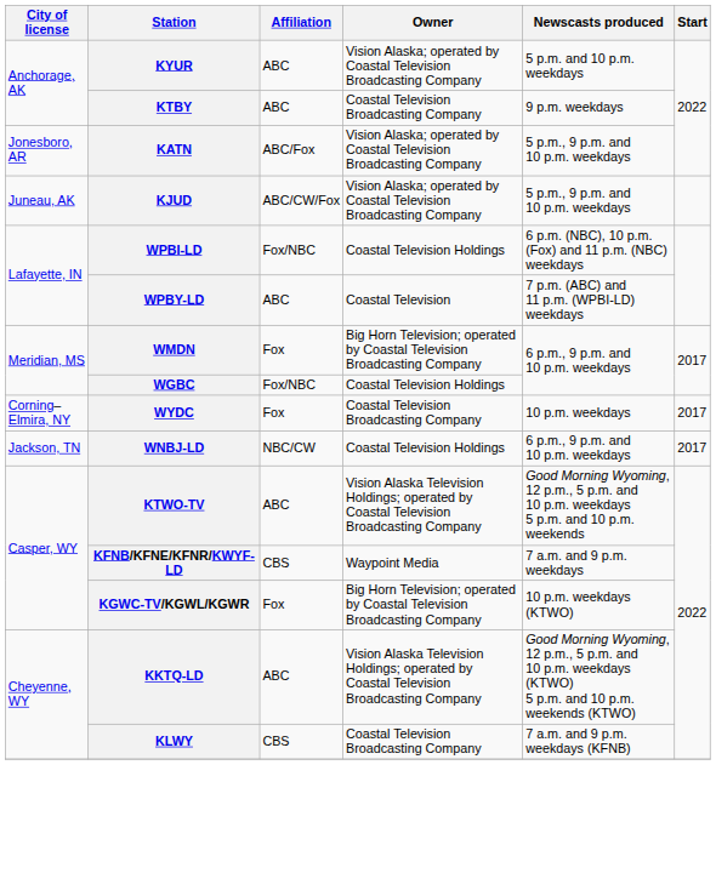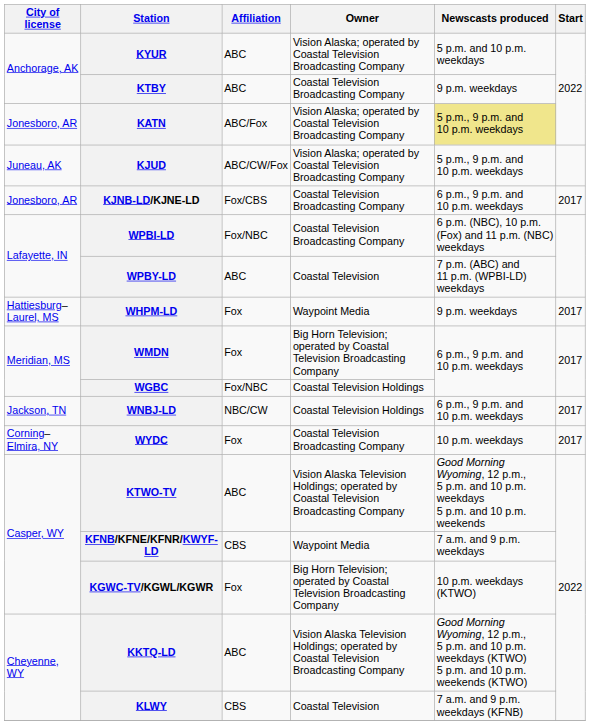KATN | Newscasts produced: no background -> khaki background
+ row: Jonesboro, AR | KJNB-LD/KJNE-LD | Fox/CBS | Coastal Television Broadcasting Company | 6 p.m., 9 p.m. and 10 p.m. weekdays | 2017
WPBI-LD | Owner: Coastal Television Holdings -> Coastal Television Broadcasting Company
+ row: Hattiesburg–Laurel, MS | WHPM-LD | Fox | Waypoint Media | 9 p.m. weekdays | 2017
rows swapped: WYDC <-> WNBJ-LD
KLWY | Owner: Coastal Television Broadcasting Company -> Coastal Television
